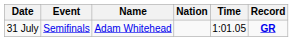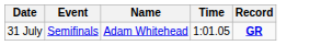- column: Nation
